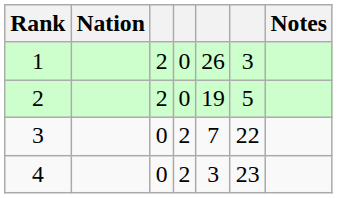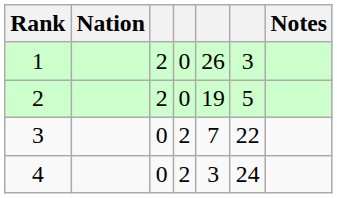4 | column 6: 23 -> 24
